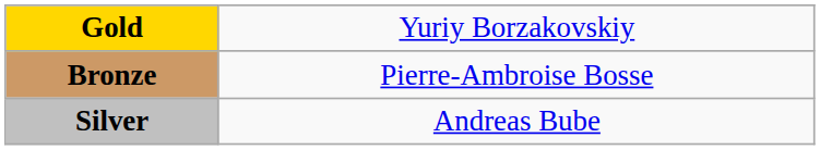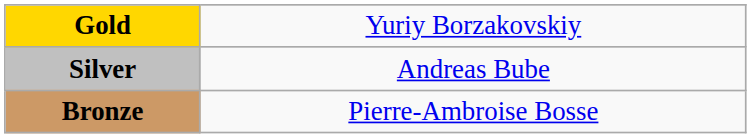rows swapped: Silver <-> Bronze
